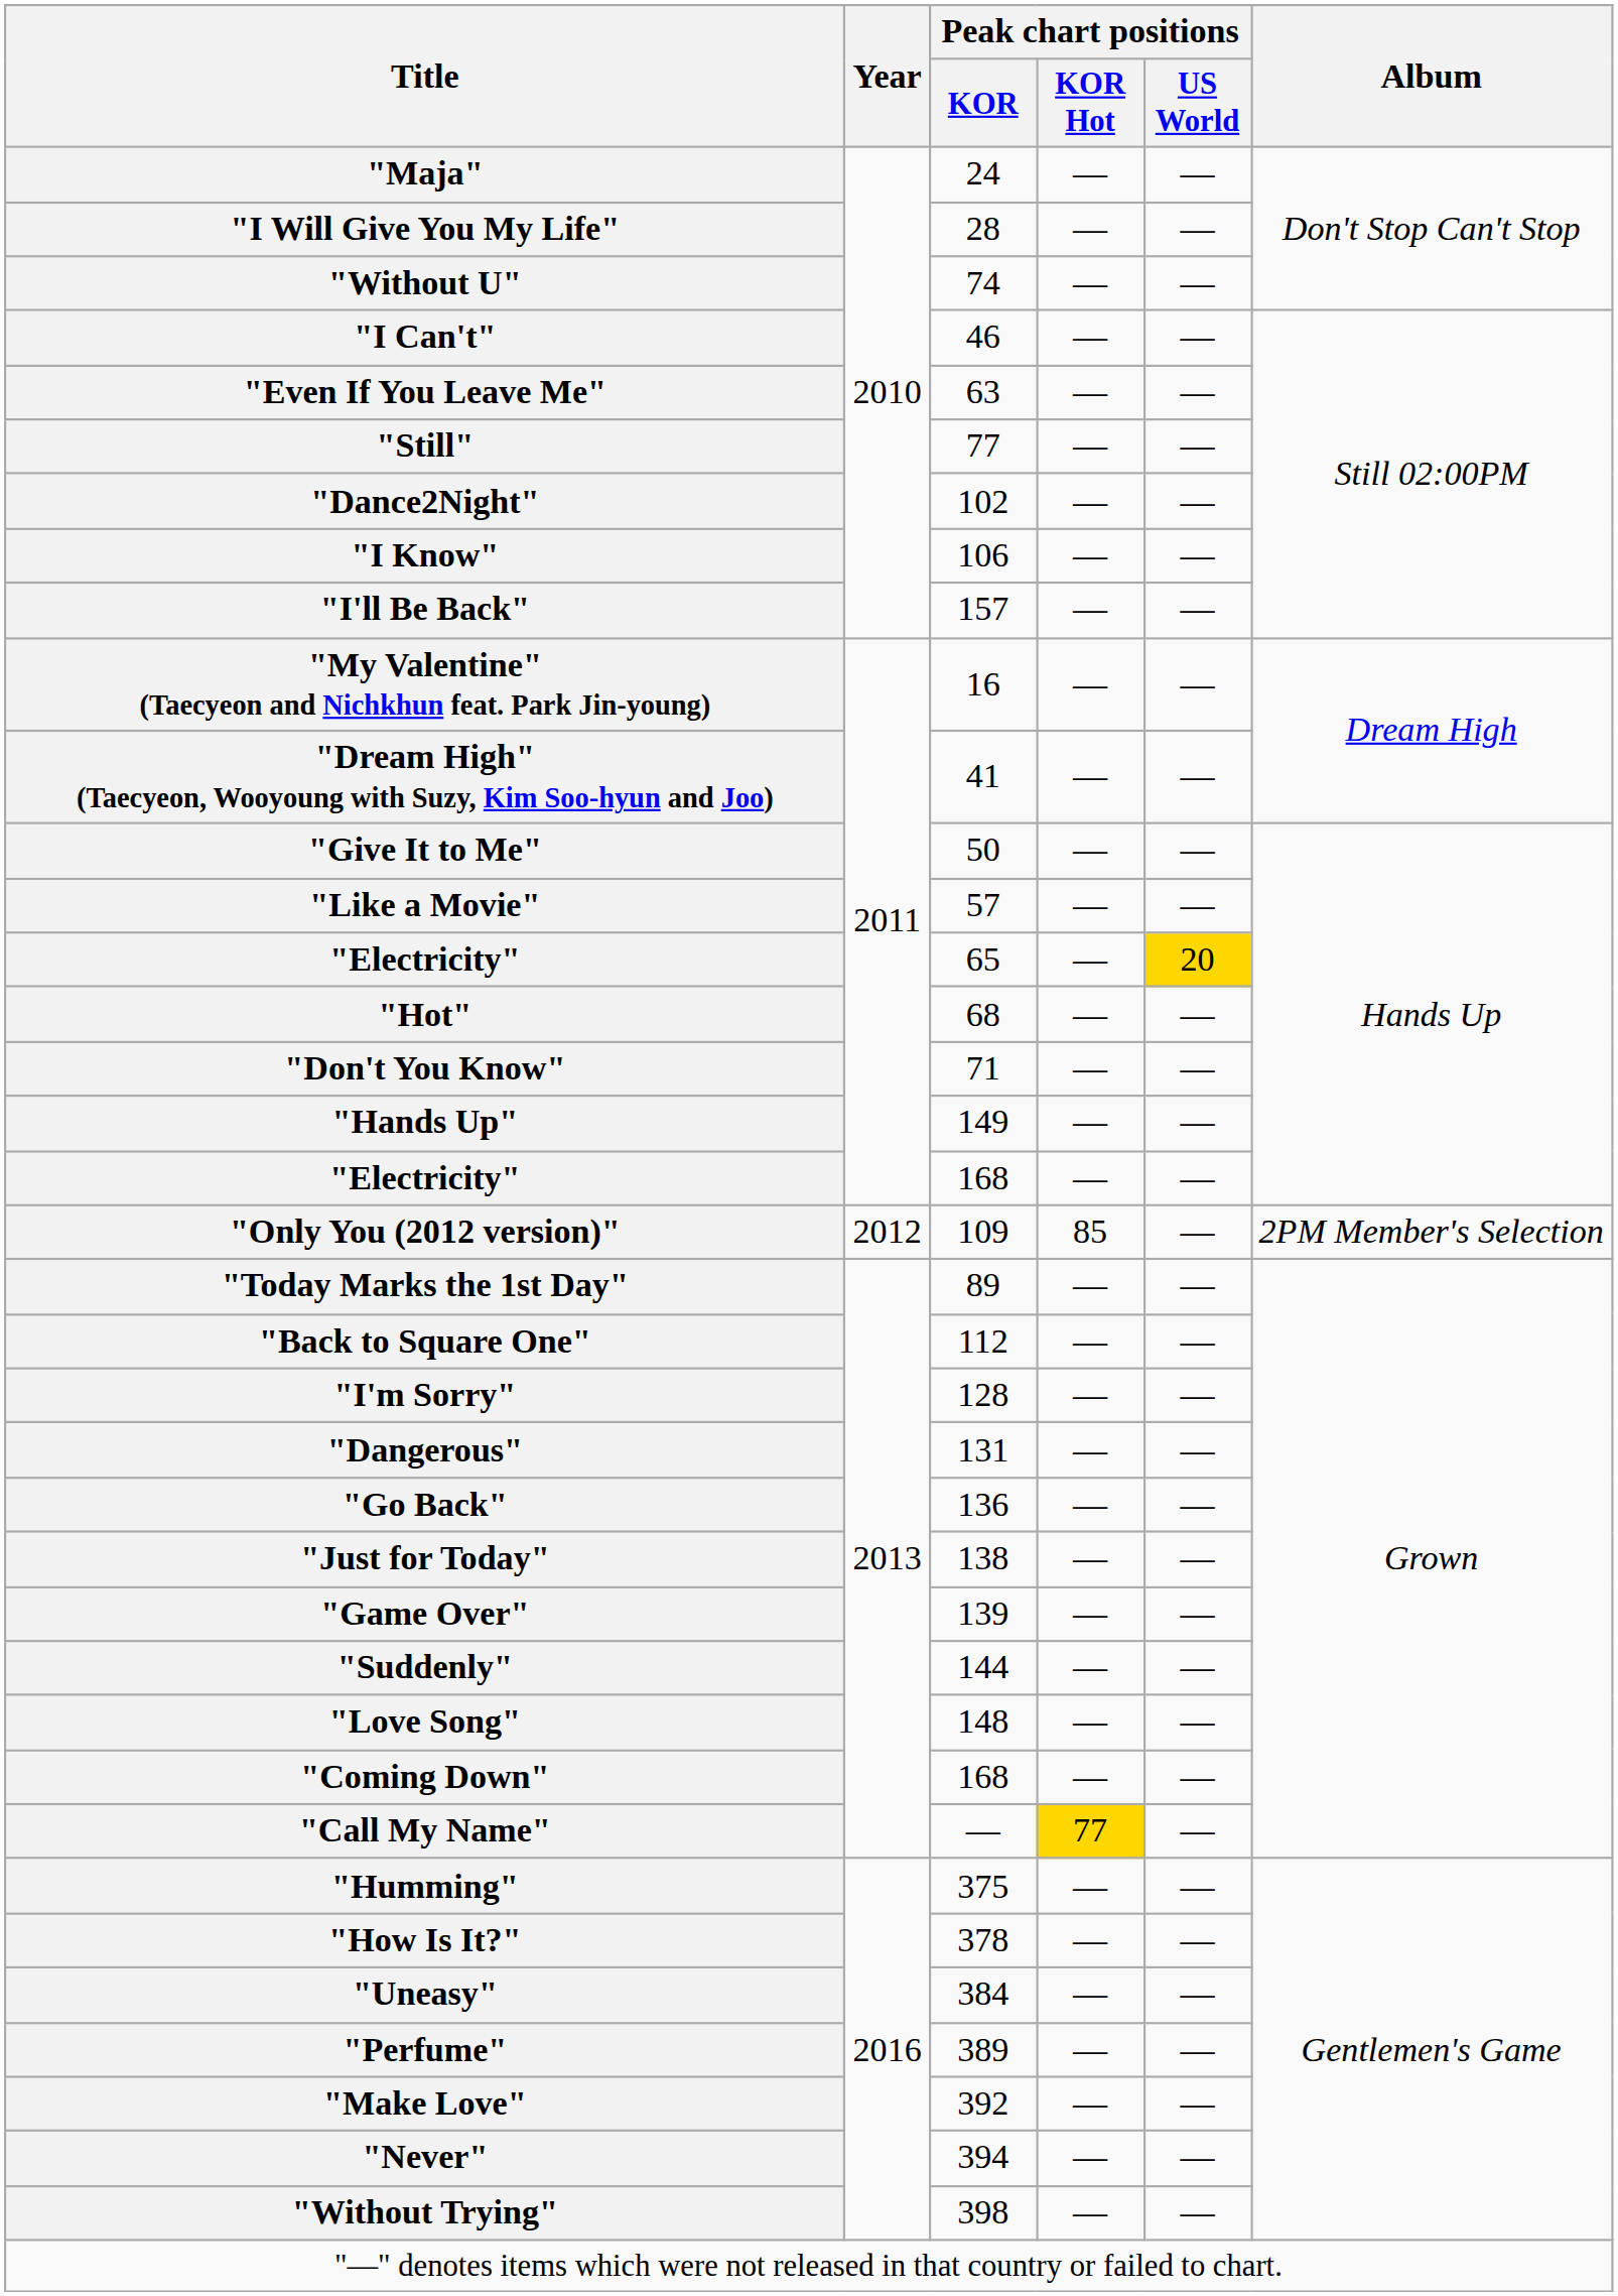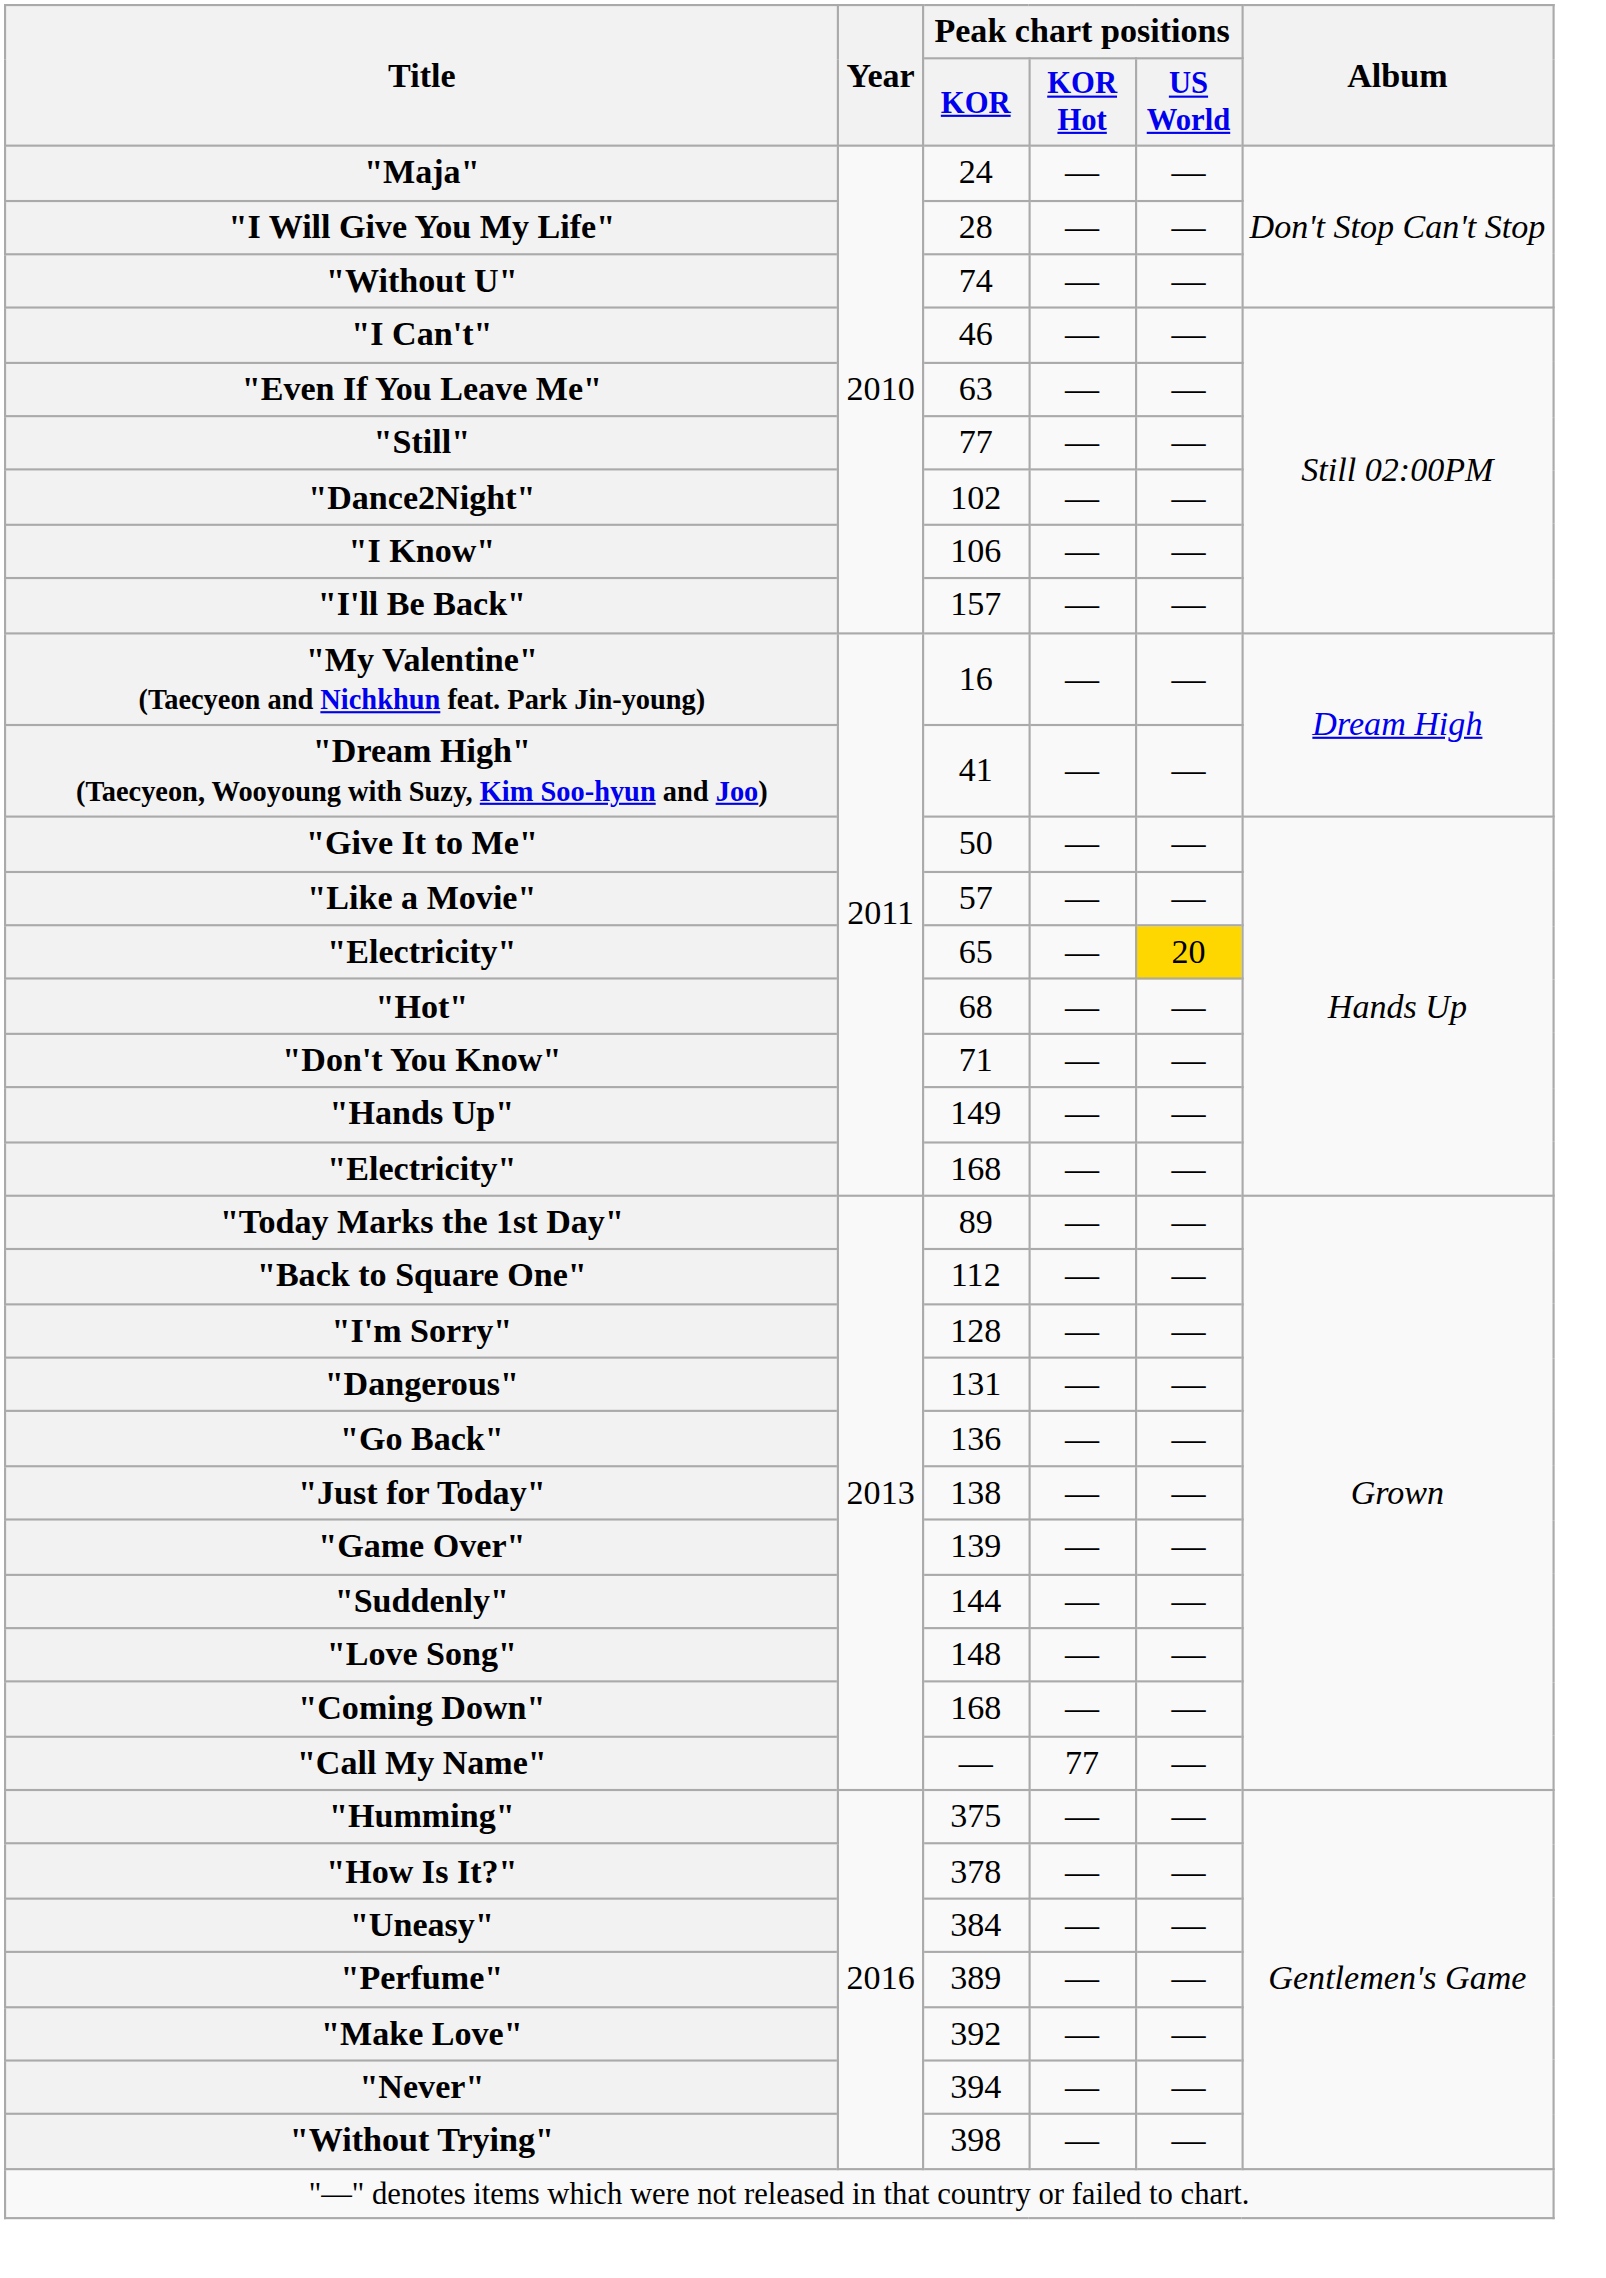- row: "Only You (2012 version)" | 2012 | 109 | 85 | — | 2PM Member's Selection
"Call My Name" | Peak chart positions / KOR Hot: gold background -> no background
